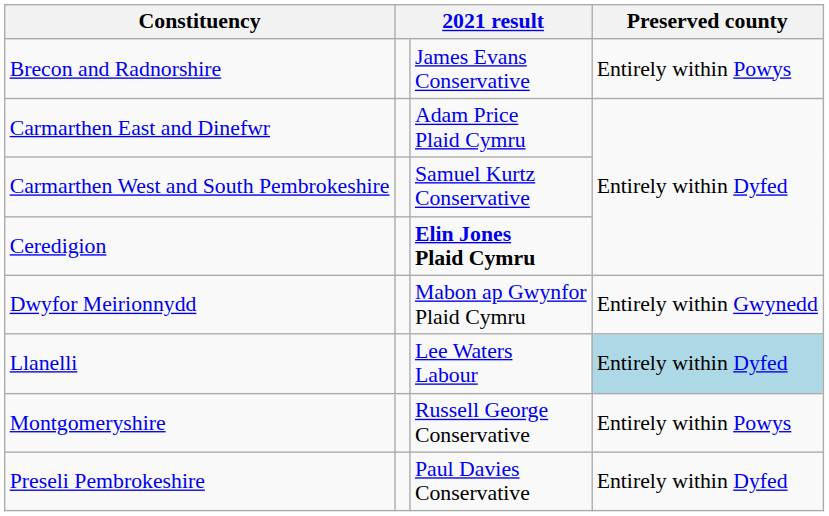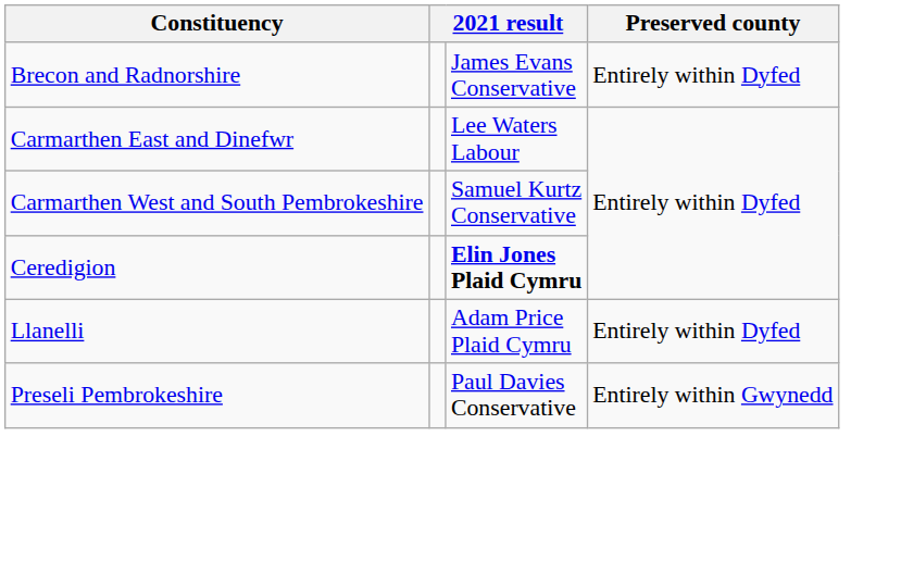Brecon and Radnorshire | Preserved county: Entirely within Powys -> Entirely within Dyfed
Carmarthen East and Dinefwr | column 3: Adam Price Plaid Cymru -> Lee Waters Labour
- row: Dwyfor Meirionnydd | Mabon ap Gwynfor Plaid Cymru | Entirely within Gwynedd
Llanelli | column 3: Lee Waters Labour -> Adam Price Plaid Cymru
Llanelli | Preserved county: lightblue background -> no background
- row: Montgomeryshire | Russell George Conservative | Entirely within Powys
Preseli Pembrokeshire | Preserved county: Entirely within Dyfed -> Entirely within Gwynedd
